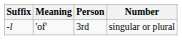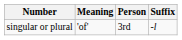columns swapped: Suffix <-> Number
